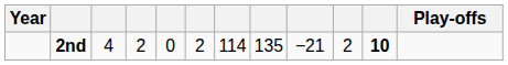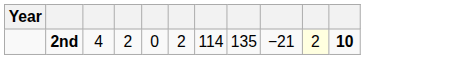- column: Play-offs
2nd | column 10: no background -> lightyellow background
